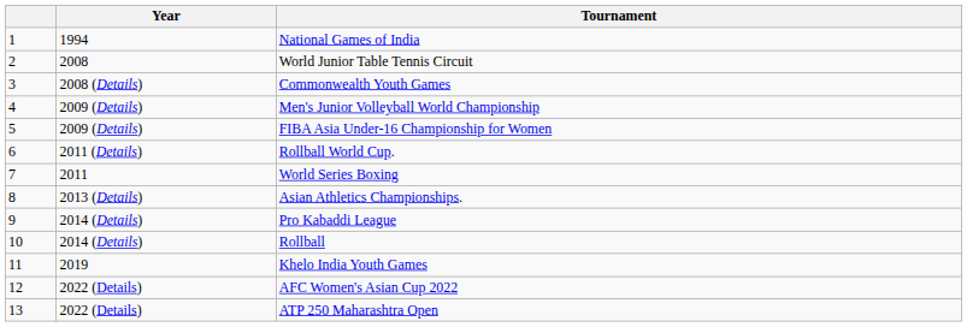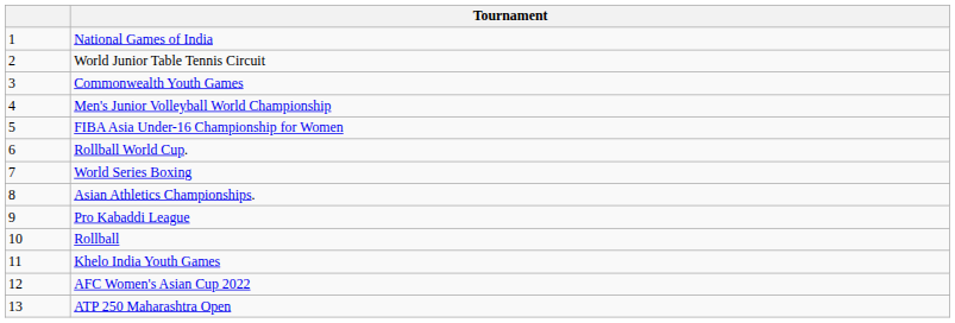- column: Year | 1994 | 2008 | 2008 (Details) | 2009 (Details) | 2009 (Details) | 2011 (Details) | 2011 | 2013 (Details) | 2014 (Details) | 2014 (Details) | 2019 | 2022 (Details) | 2022 (Details)
